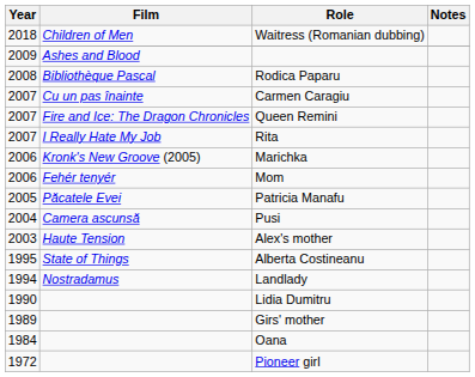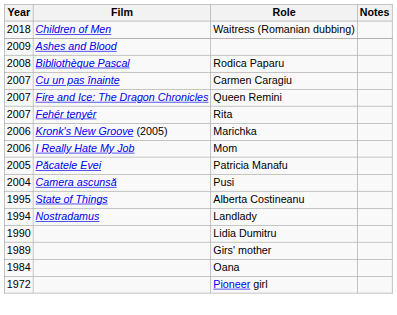Rita | Film: I Really Hate My Job -> Fehér tenyér
Mom | Film: Fehér tenyér -> I Really Hate My Job
- row: 2003 | Haute Tension | Alex's mother
